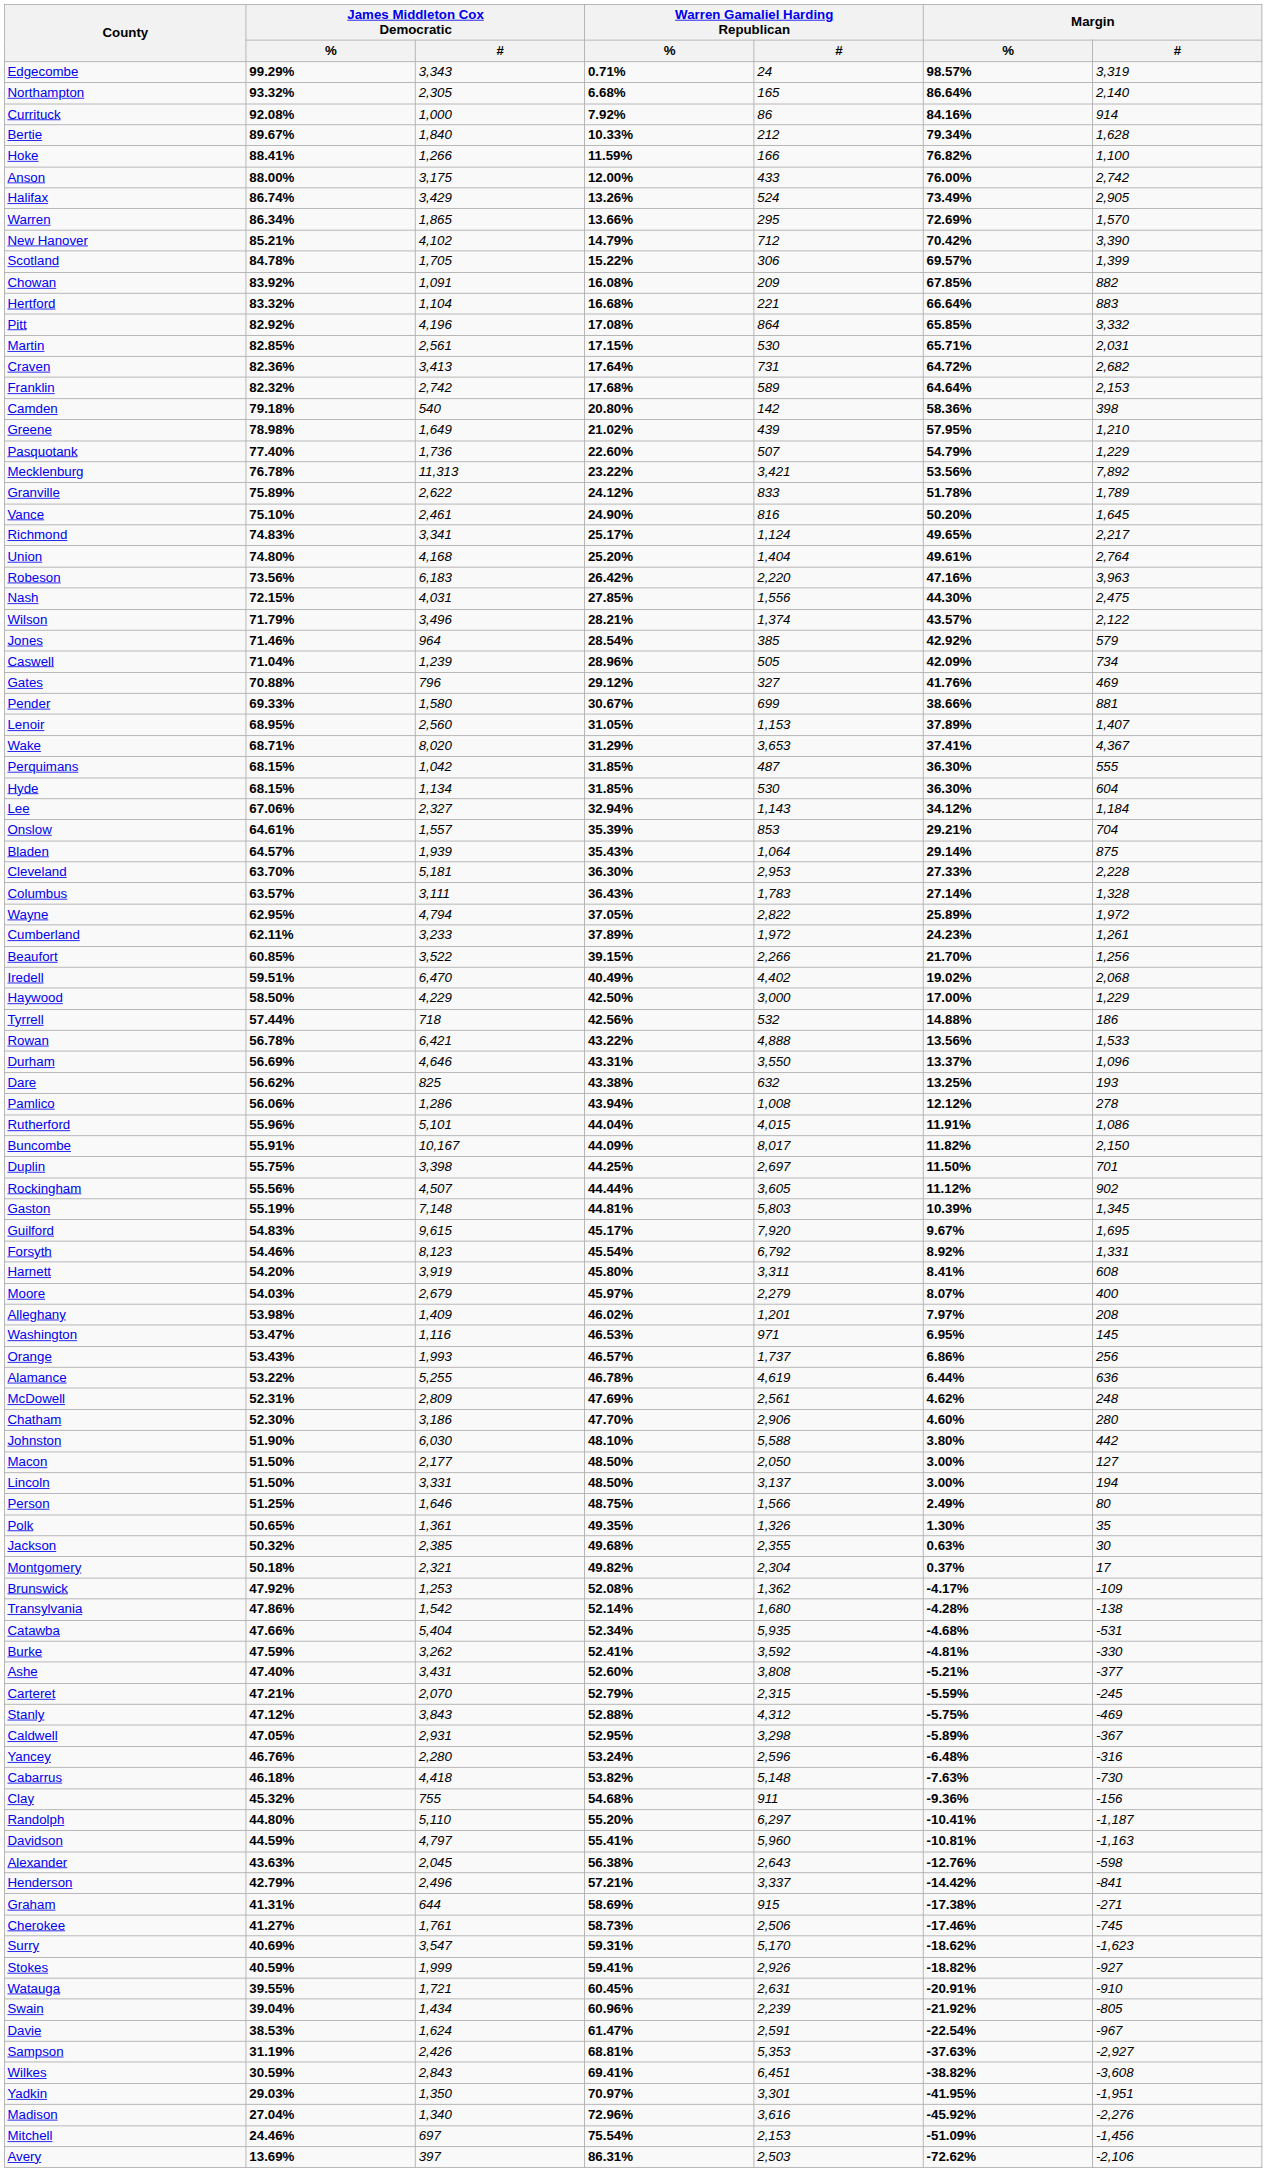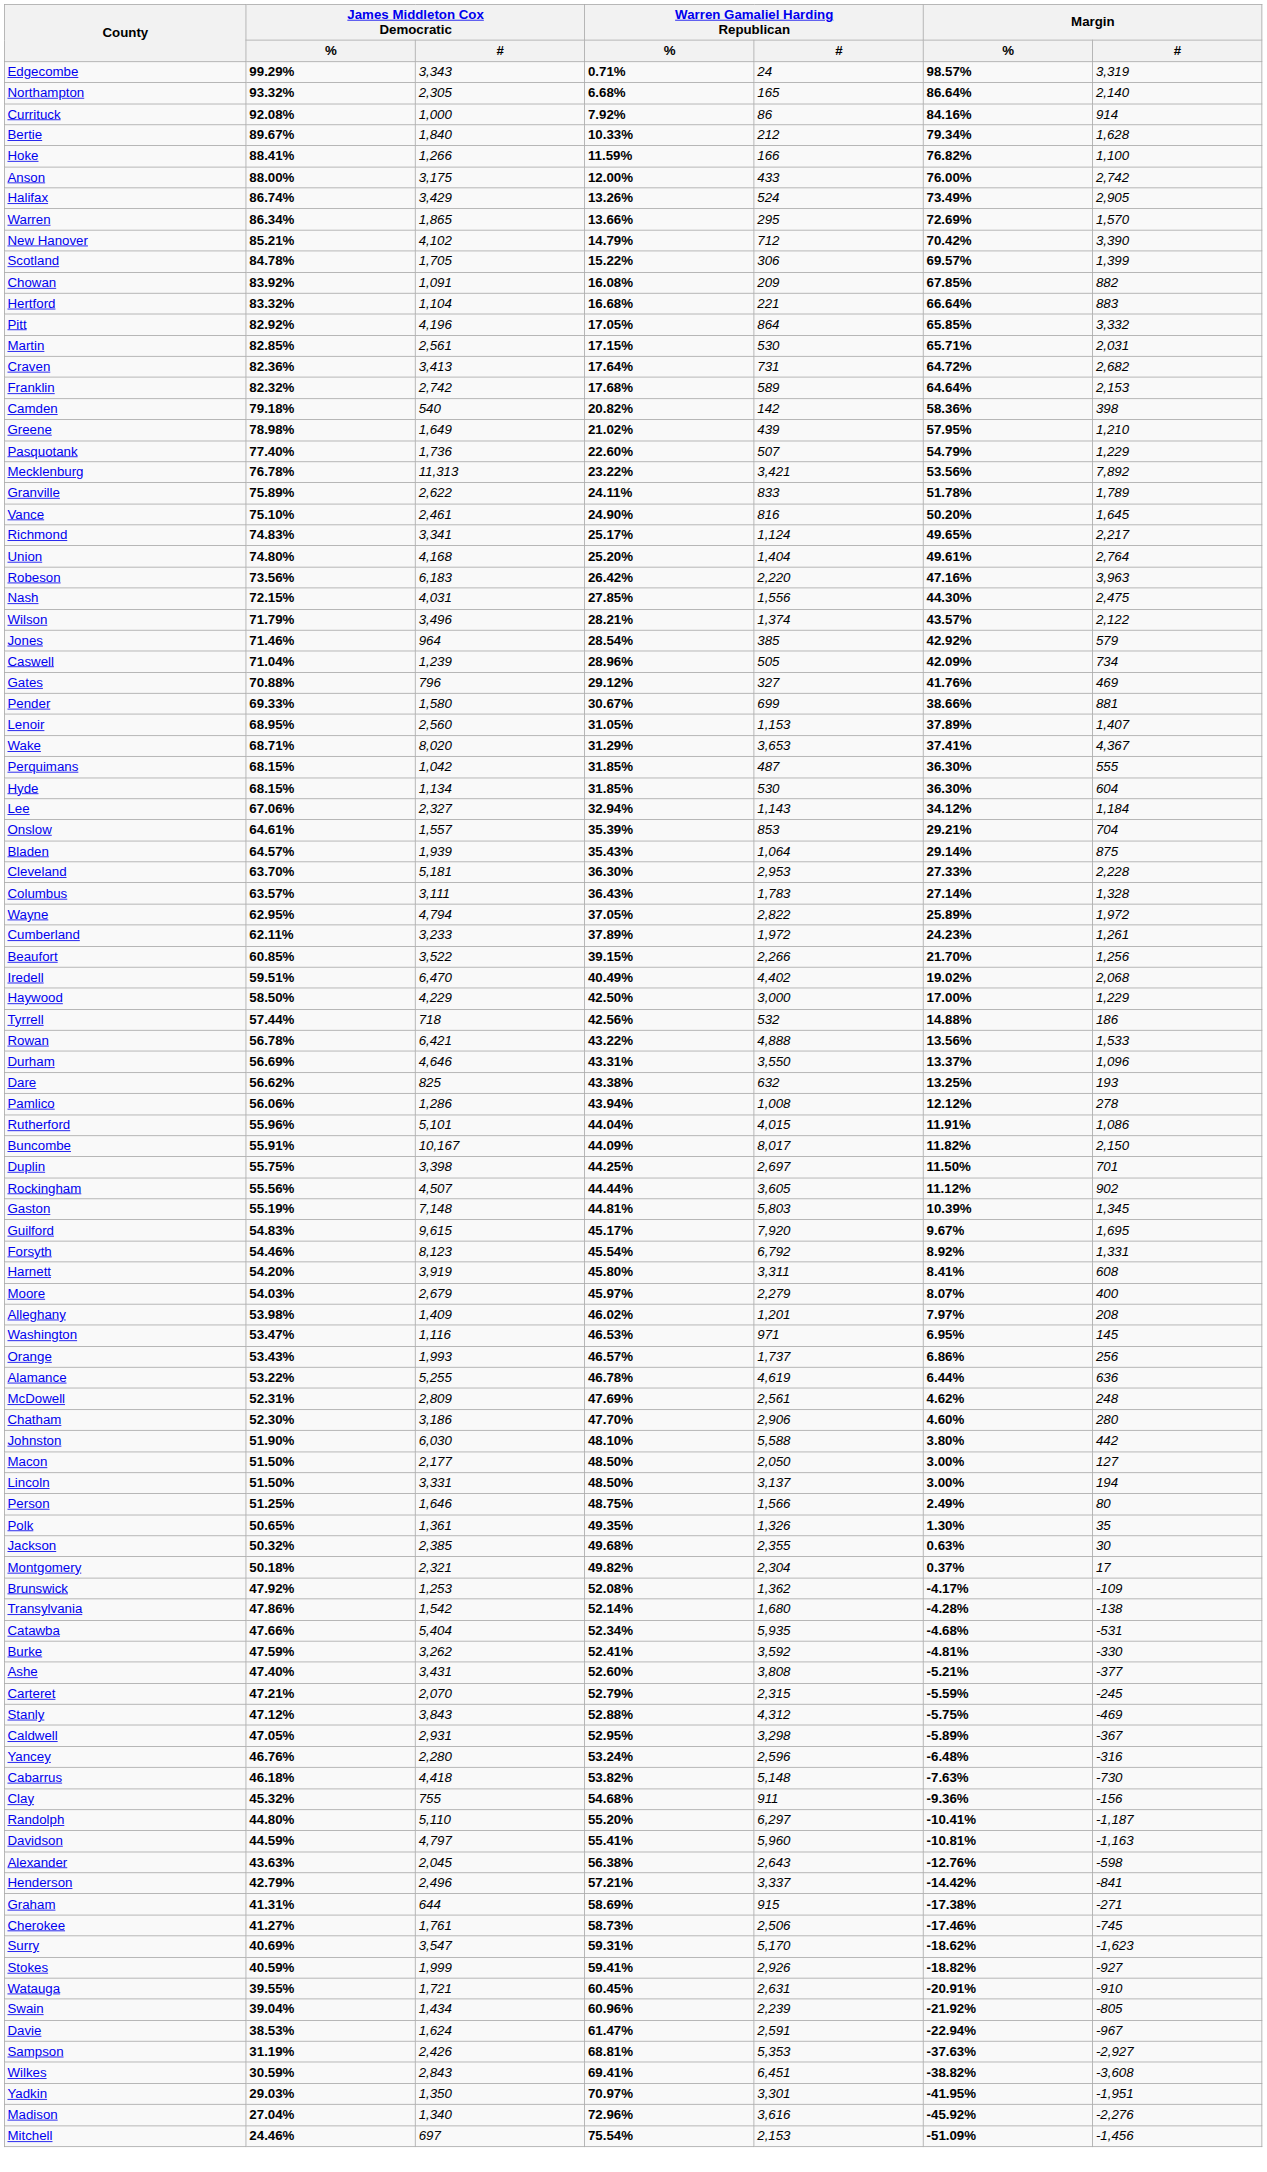Pitt | Warren Gamaliel Harding Republican / %: 17.08% -> 17.05%
Camden | Warren Gamaliel Harding Republican / %: 20.80% -> 20.82%
Granville | Warren Gamaliel Harding Republican / %: 24.12% -> 24.11%
Davie | Margin / %: -22.54% -> -22.94%
- row: Avery | 13.69% | 397 | 86.31% | 2,503 | -72.62% | -2,106
